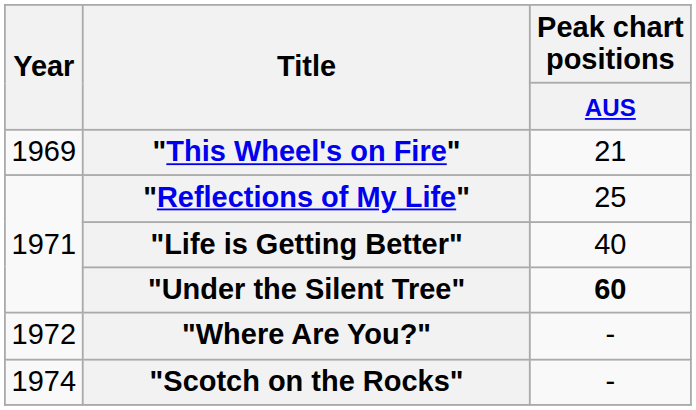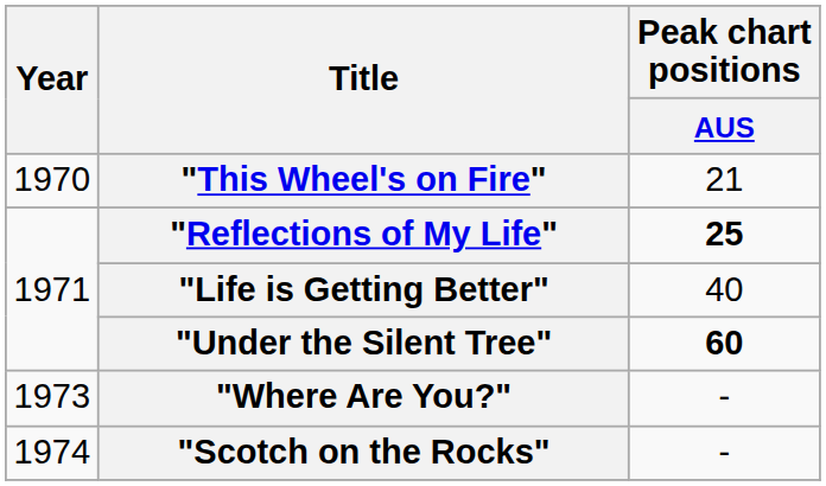"This Wheel's on Fire" | Year: 1969 -> 1970
"Reflections of My Life" | Peak chart positions / AUS: normal -> bold
"Where Are You?" | Year: 1972 -> 1973
